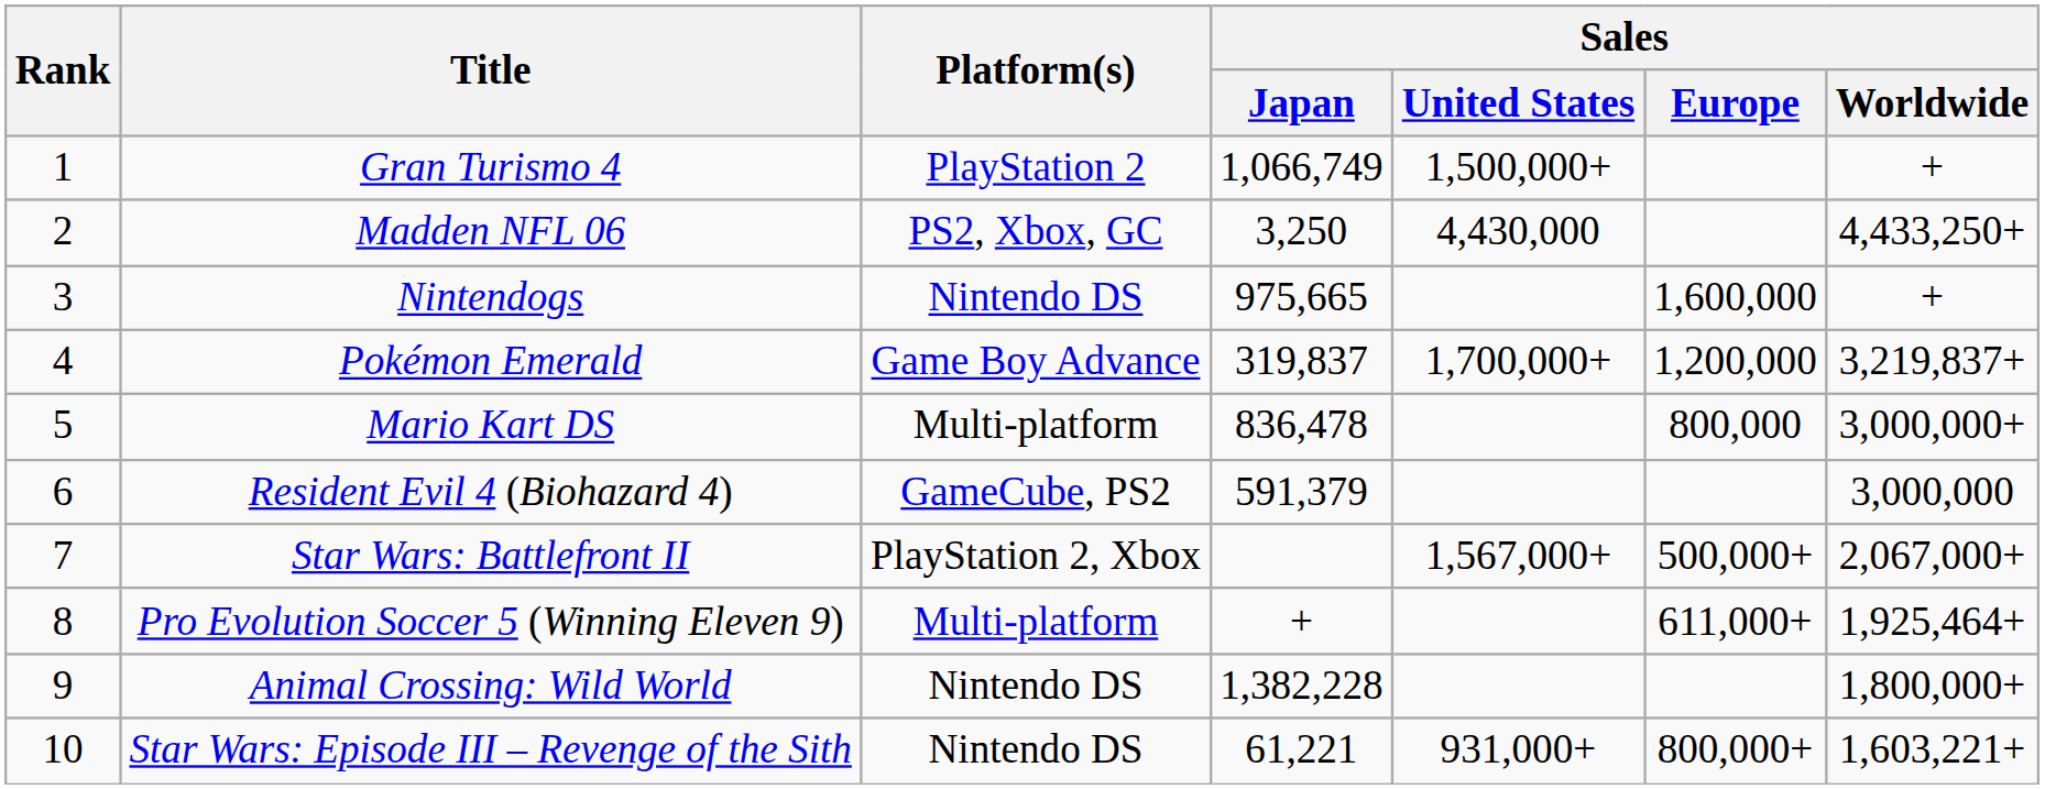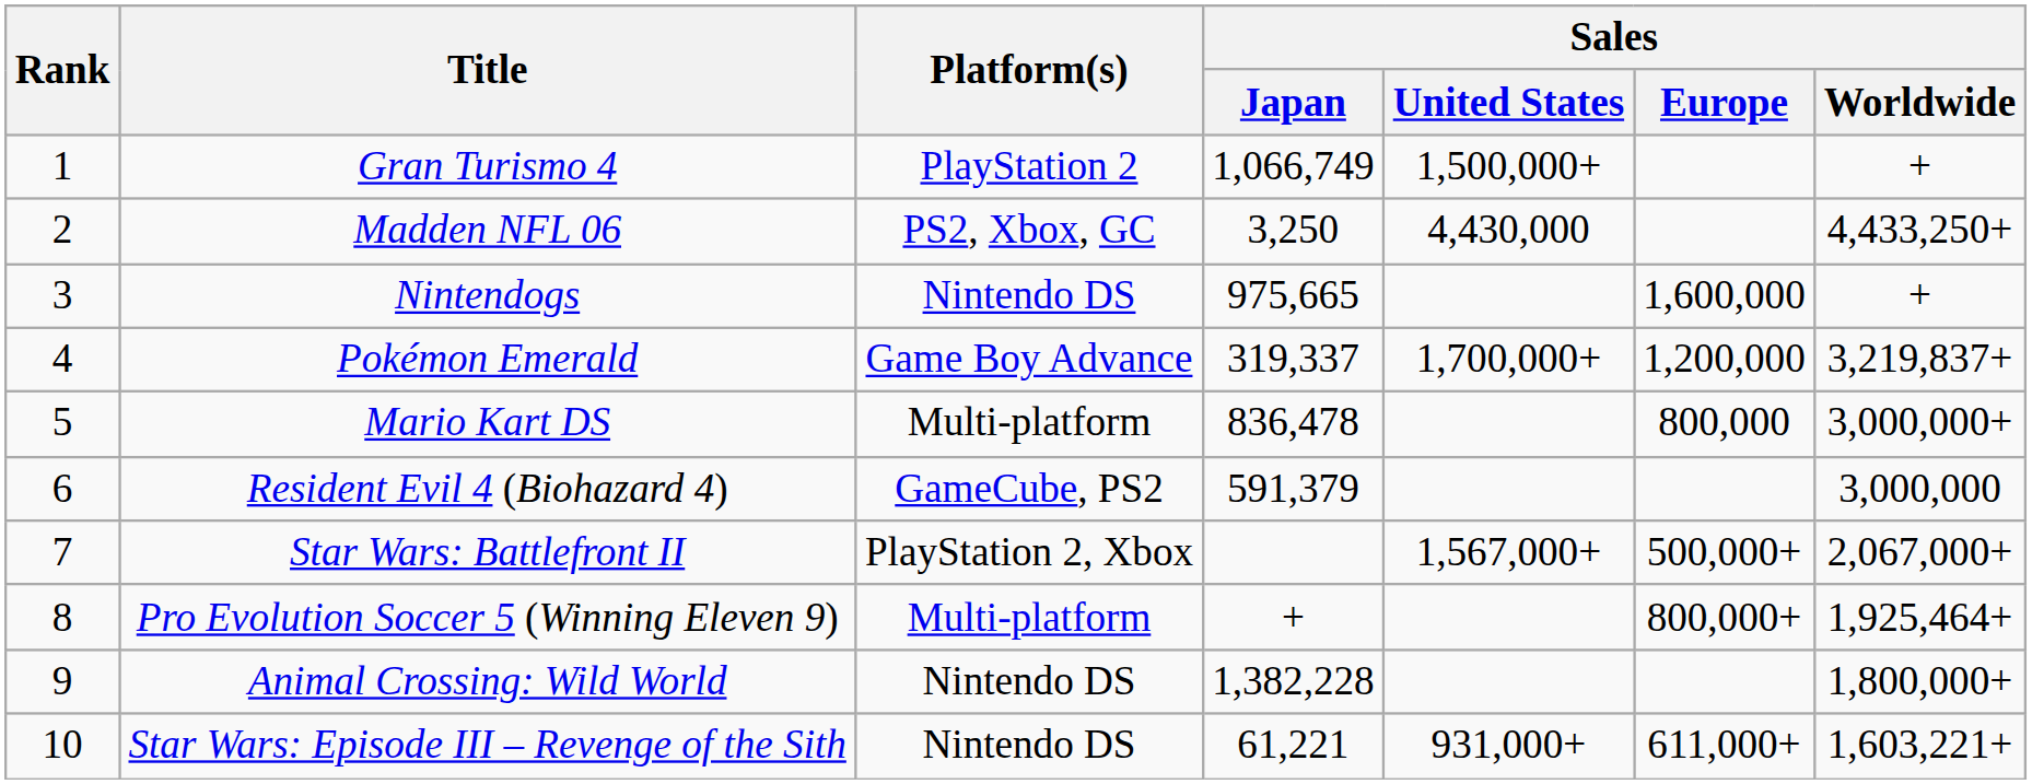Pokémon Emerald | Sales / Japan: 319,837 -> 319,337
Pro Evolution Soccer 5 (Winning Eleven 9) | Sales / Europe: 611,000+ -> 800,000+
Star Wars: Episode III – Revenge of the Sith | Sales / Europe: 800,000+ -> 611,000+
